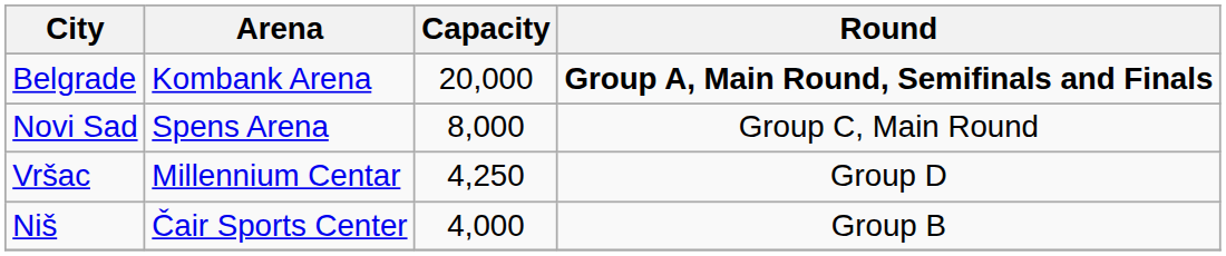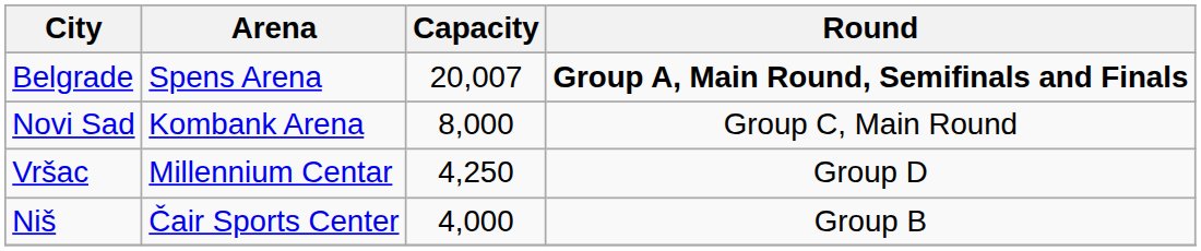Belgrade | Arena: Kombank Arena -> Spens Arena
Belgrade | Capacity: 20,000 -> 20,007
Novi Sad | Arena: Spens Arena -> Kombank Arena
